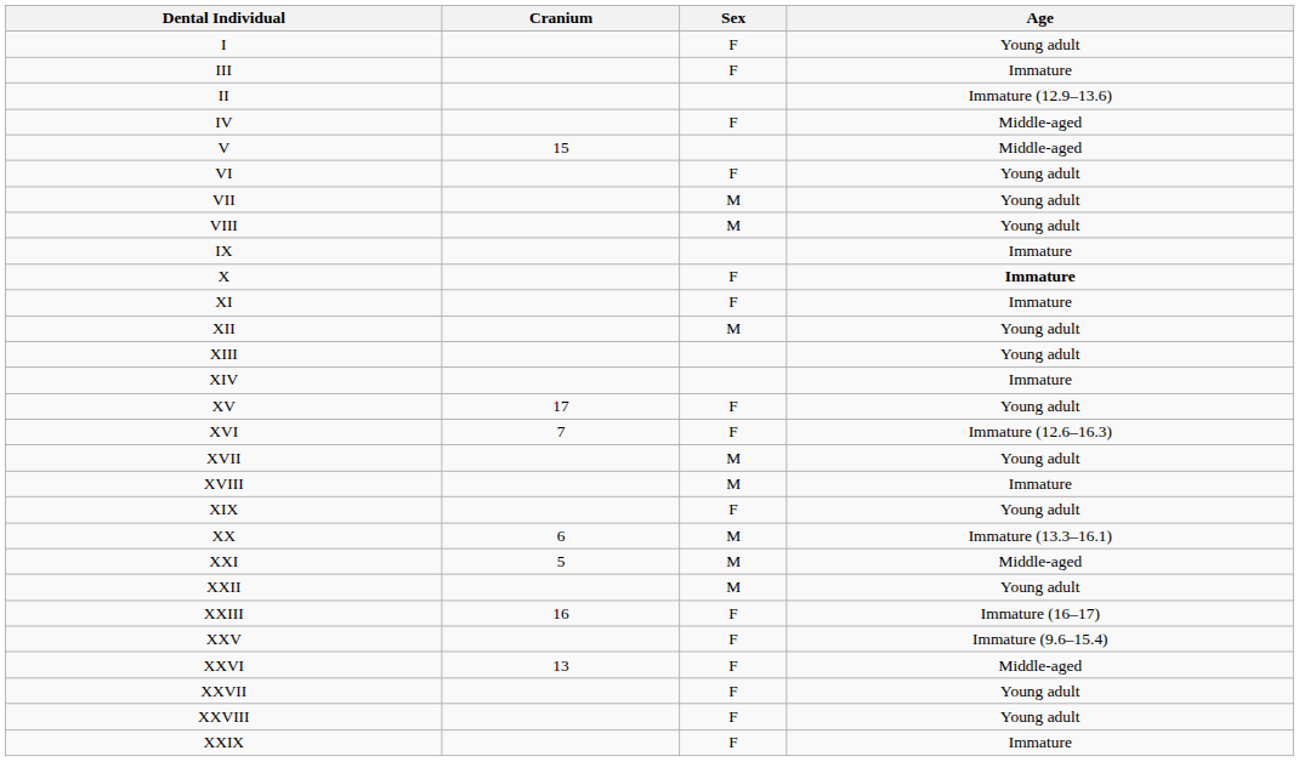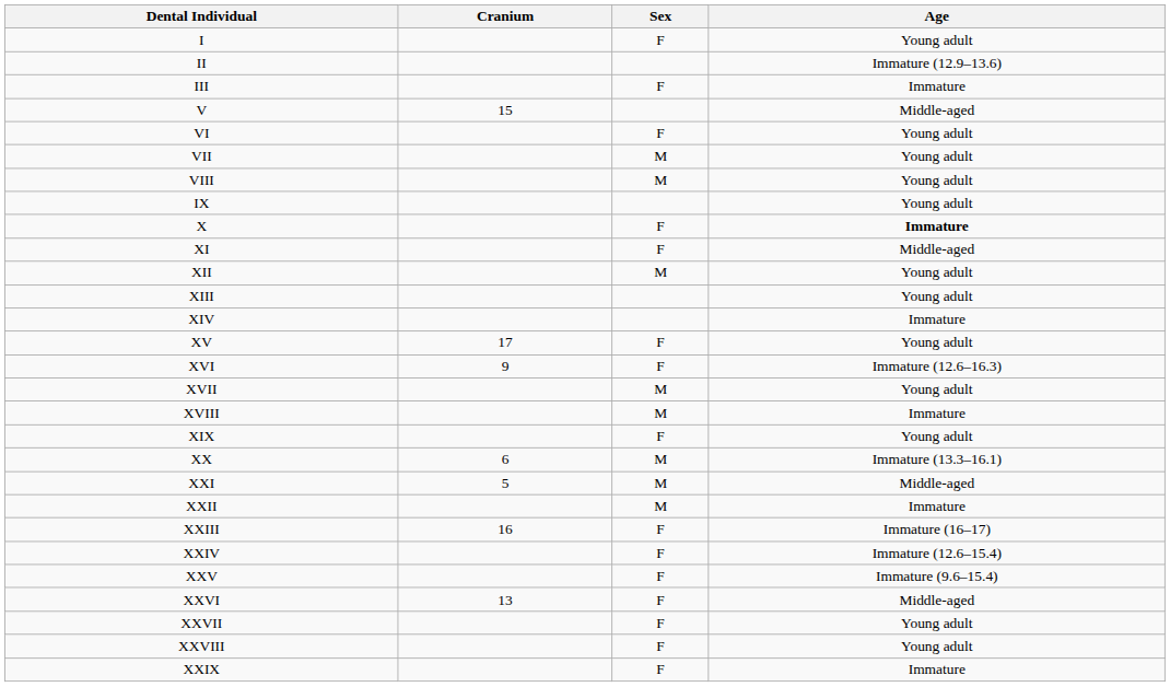rows swapped: II <-> III
- row: IV | F | Middle-aged
IX | Age: Immature -> Young adult
XI | Age: Immature -> Middle-aged
XVI | Cranium: 7 -> 9
XXII | Age: Young adult -> Immature
+ row: XXIV | F | Immature (12.6–15.4)
